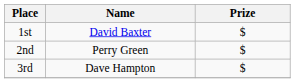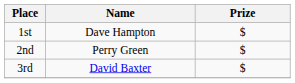1st | Name: David Baxter -> Dave Hampton
3rd | Name: Dave Hampton -> David Baxter
